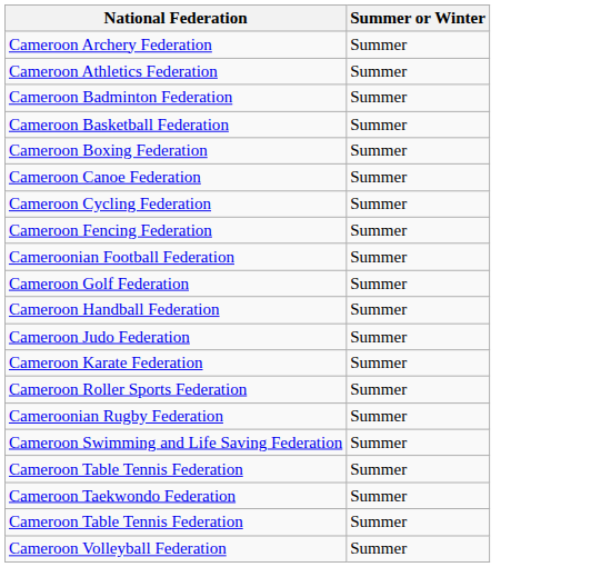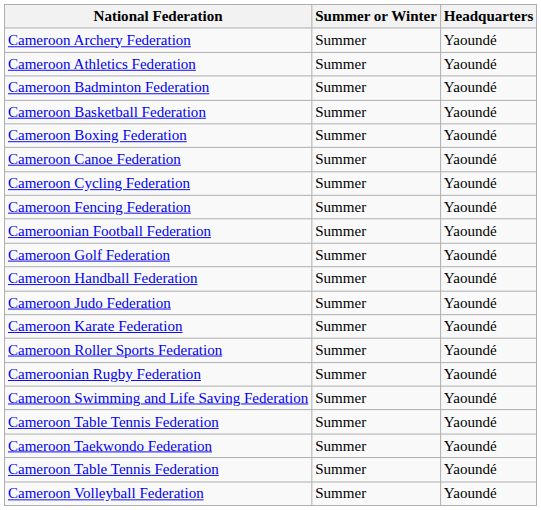+ column: Headquarters | Yaoundé | Yaoundé | Yaoundé | Yaoundé | Yaoundé | Yaoundé | Yaoundé | Yaoundé | Yaoundé | Yaoundé | Yaoundé | Yaoundé | Yaoundé | Yaoundé | Yaoundé | Yaoundé | Yaoundé | Yaoundé | Yaoundé | Yaoundé
